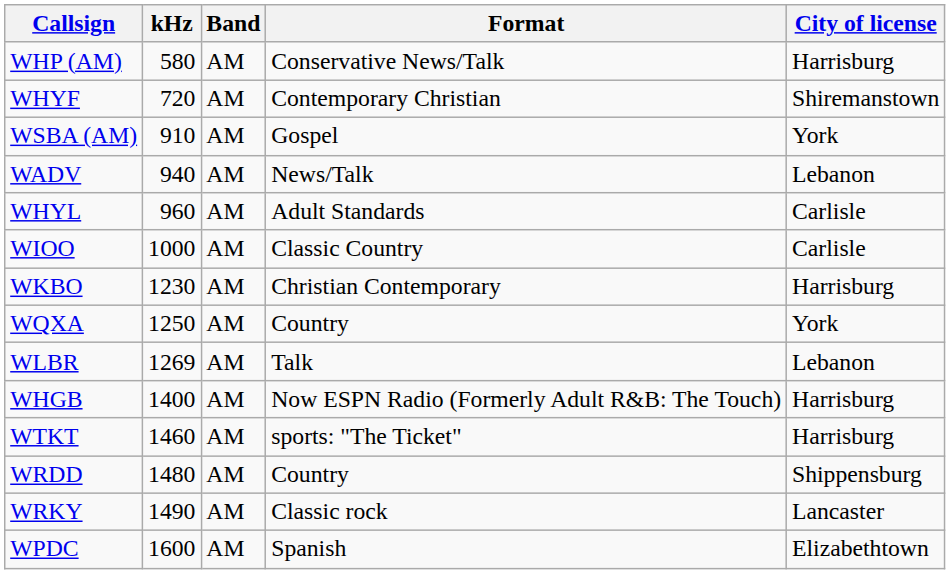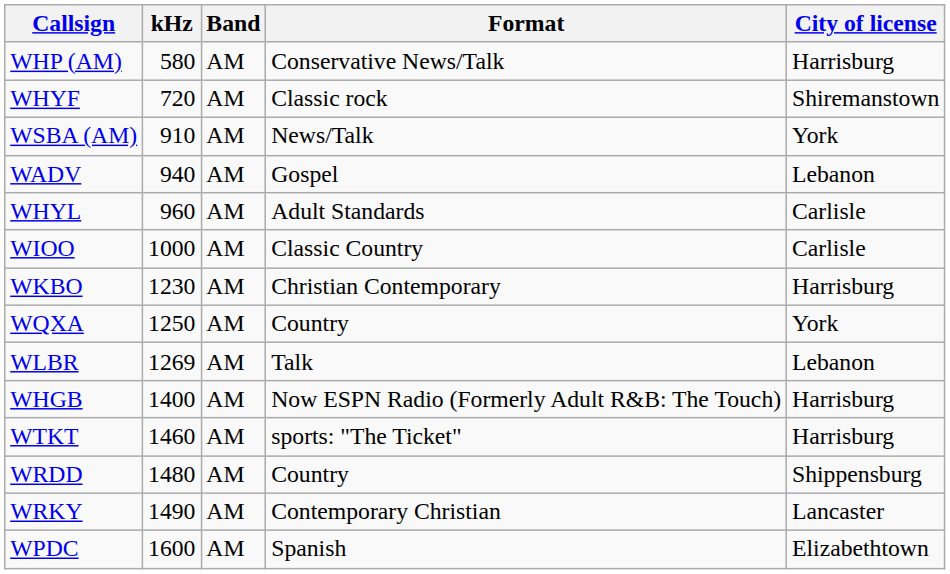WHYF | Format: Contemporary Christian -> Classic rock
WSBA (AM) | Format: Gospel -> News/Talk
WADV | Format: News/Talk -> Gospel
WRKY | Format: Classic rock -> Contemporary Christian
